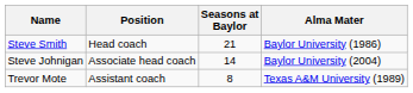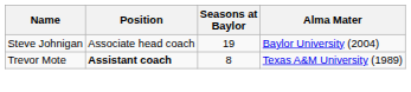- row: Steve Smith | Head coach | 21 | Baylor University (1986)
Steve Johnigan | Seasons at Baylor: 14 -> 19
Trevor Mote | Position: normal -> bold
